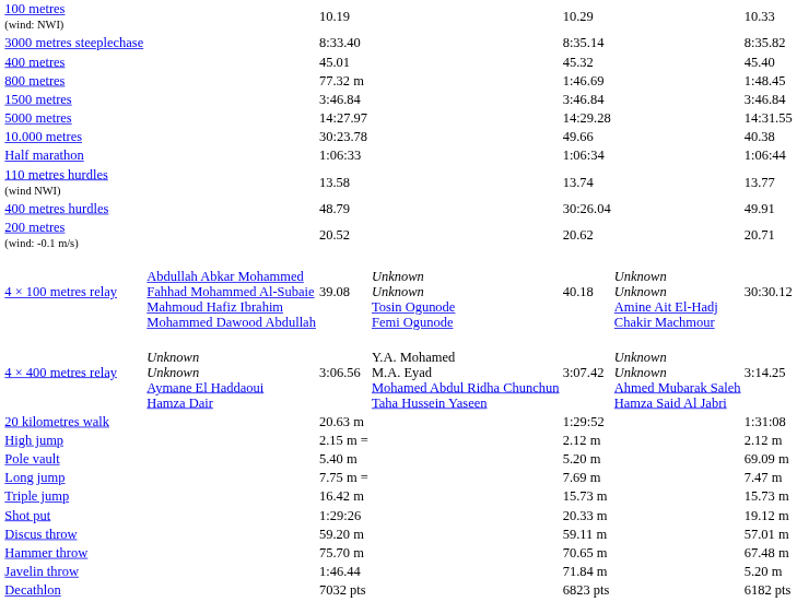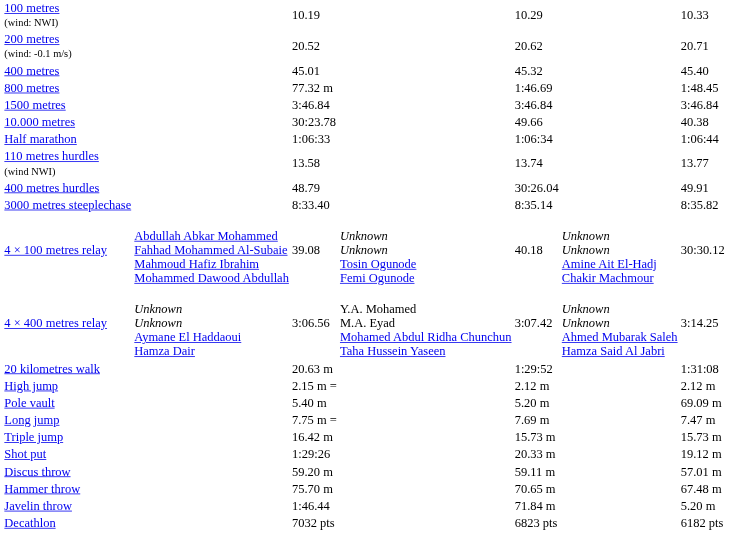rows swapped: 200 metres (wind: -0.1 m/s) <-> 3000 metres steeplechase
- row: 5000 metres | 14:27.97 | 14:29.28 | 14:31.55
